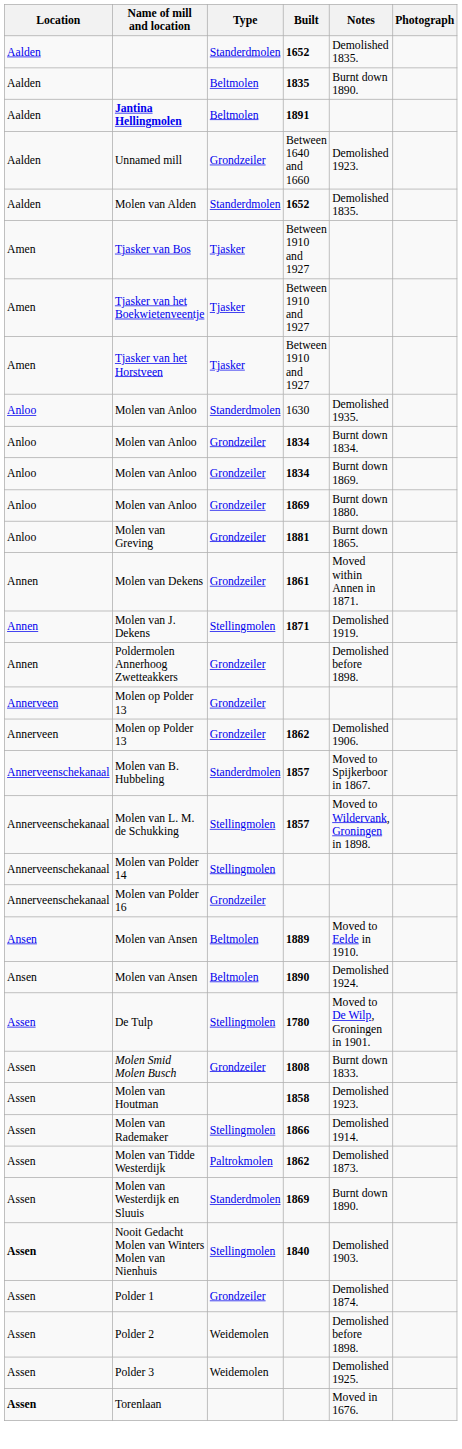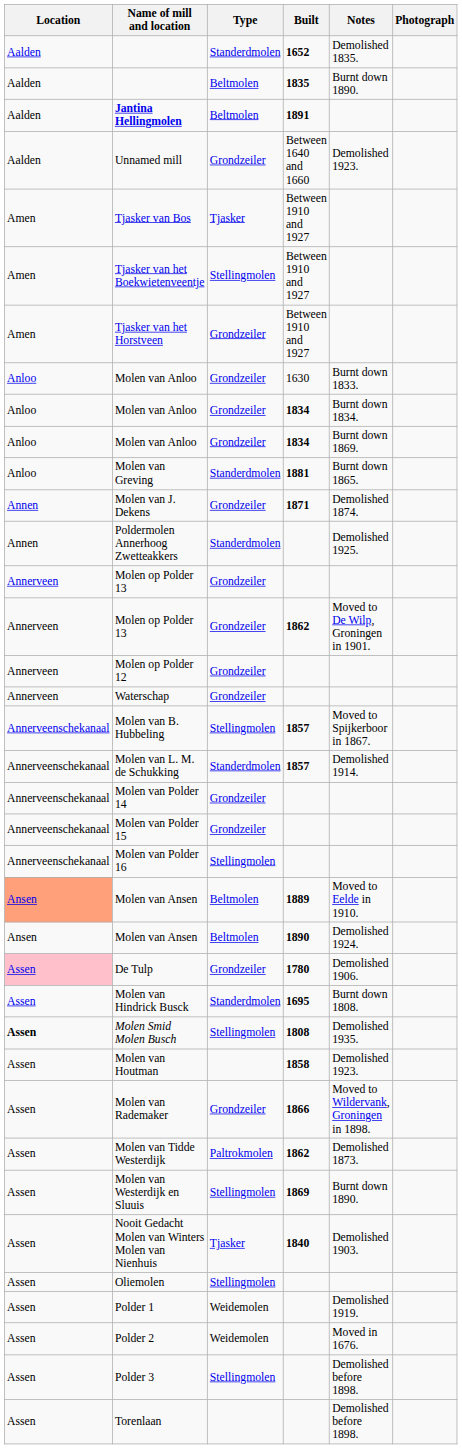- row: Aalden | Molen van Alden | Standerdmolen | 1652 | Demolished 1835.
Tjasker van het Boekwietenveentje | Type: Tjasker -> Stellingmolen
Tjasker van het Horstveen | Type: Tjasker -> Grondzeiler
Molen van Anloo / 1630 | Type: Standerdmolen -> Grondzeiler
Molen van Anloo / 1630 | Notes: Demolished 1935. -> Burnt down 1833.
- row: Anloo | Molen van Anloo | Grondzeiler | 1869 | Burnt down 1880.
Molen van Greving | Type: Grondzeiler -> Standerdmolen
- row: Annen | Molen van Dekens | Grondzeiler | 1861 | Moved within Annen in 1871.
Molen van J. Dekens | Type: Stellingmolen -> Grondzeiler
Molen van J. Dekens | Notes: Demolished 1919. -> Demolished 1874.
Poldermolen Annerhoog Zwetteakkers | Type: Grondzeiler -> Standerdmolen
Poldermolen Annerhoog Zwetteakkers | Notes: Demolished before 1898. -> Demolished 1925.
Molen op Polder 13 / 1862 | Notes: Demolished 1906. -> Moved to De Wilp, Groningen in 1901.
+ row: Annerveen | Molen op Polder 12 | Grondzeiler
+ row: Annerveen | Waterschap | Grondzeiler
Molen van B. Hubbeling | Type: Standerdmolen -> Stellingmolen
Molen van L. M. de Schukking | Type: Stellingmolen -> Standerdmolen
Molen van L. M. de Schukking | Notes: Moved to Wildervank, Groningen in 1898. -> Demolished 1914.
Molen van Polder 14 | Type: Stellingmolen -> Grondzeiler
+ row: Annerveenschekanaal | Molen van Polder 15 | Grondzeiler
Molen van Polder 16 | Type: Grondzeiler -> Stellingmolen
Molen van Ansen / 1889 | Location: no background -> lightsalmon background
De Tulp | Location: no background -> pink background
De Tulp | Type: Stellingmolen -> Grondzeiler
De Tulp | Notes: Moved to De Wilp, Groningen in 1901. -> Demolished 1906.
+ row: Assen | Molen van Hindrick Busck | Standerdmolen | 1695 | Burnt down 1808.
Molen Smid Molen Busch | Location: normal -> bold
Molen Smid Molen Busch | Type: Grondzeiler -> Stellingmolen
Molen Smid Molen Busch | Notes: Burnt down 1833. -> Demolished 1935.
Molen van Rademaker | Type: Stellingmolen -> Grondzeiler
Molen van Rademaker | Notes: Demolished 1914. -> Moved to Wildervank, Groningen in 1898.
Molen van Westerdijk en Sluuis | Type: Standerdmolen -> Stellingmolen
Nooit Gedacht Molen van Winters Molen van Nienhuis | Location: bold -> normal
Nooit Gedacht Molen van Winters Molen van Nienhuis | Type: Stellingmolen -> Tjasker
+ row: Assen | Oliemolen | Stellingmolen
Polder 1 | Type: Grondzeiler -> Weidemolen
Polder 1 | Notes: Demolished 1874. -> Demolished 1919.
Polder 2 | Notes: Demolished before 1898. -> Moved in 1676.
Polder 3 | Type: Weidemolen -> Stellingmolen
Polder 3 | Notes: Demolished 1925. -> Demolished before 1898.
Torenlaan | Location: bold -> normal
Torenlaan | Notes: Moved in 1676. -> Demolished before 1898.
